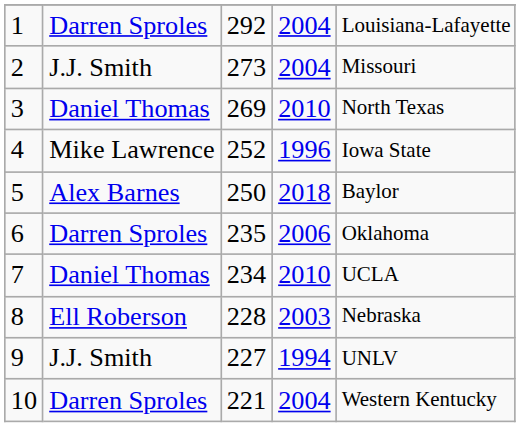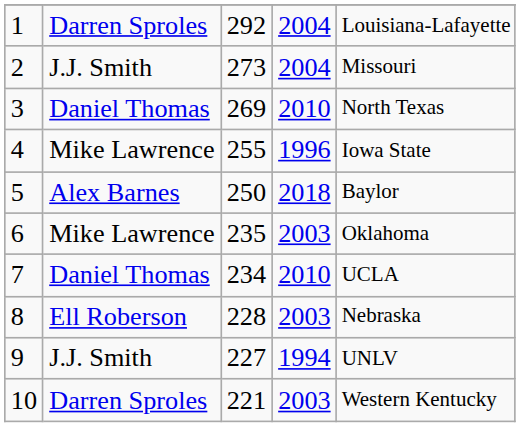4 | column 3: 252 -> 255
6 | column 2: Darren Sproles -> Mike Lawrence
6 | column 4: 2006 -> 2003
10 | column 4: 2004 -> 2003
